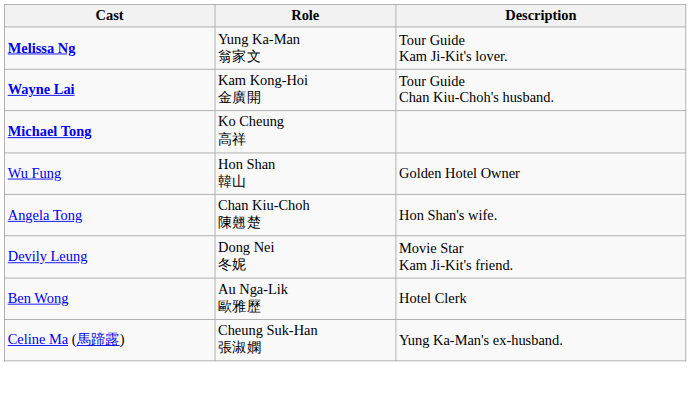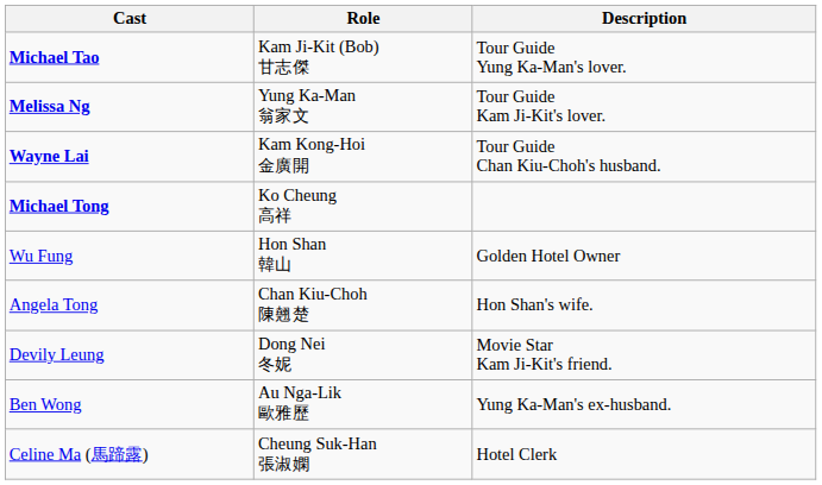+ row: Michael Tao | Kam Ji-Kit (Bob) 甘志傑 | Tour Guide Yung Ka-Man's lover.
Ben Wong | Description: Hotel Clerk -> Yung Ka-Man's ex-husband.
Celine Ma (馬蹄露) | Description: Yung Ka-Man's ex-husband. -> Hotel Clerk
